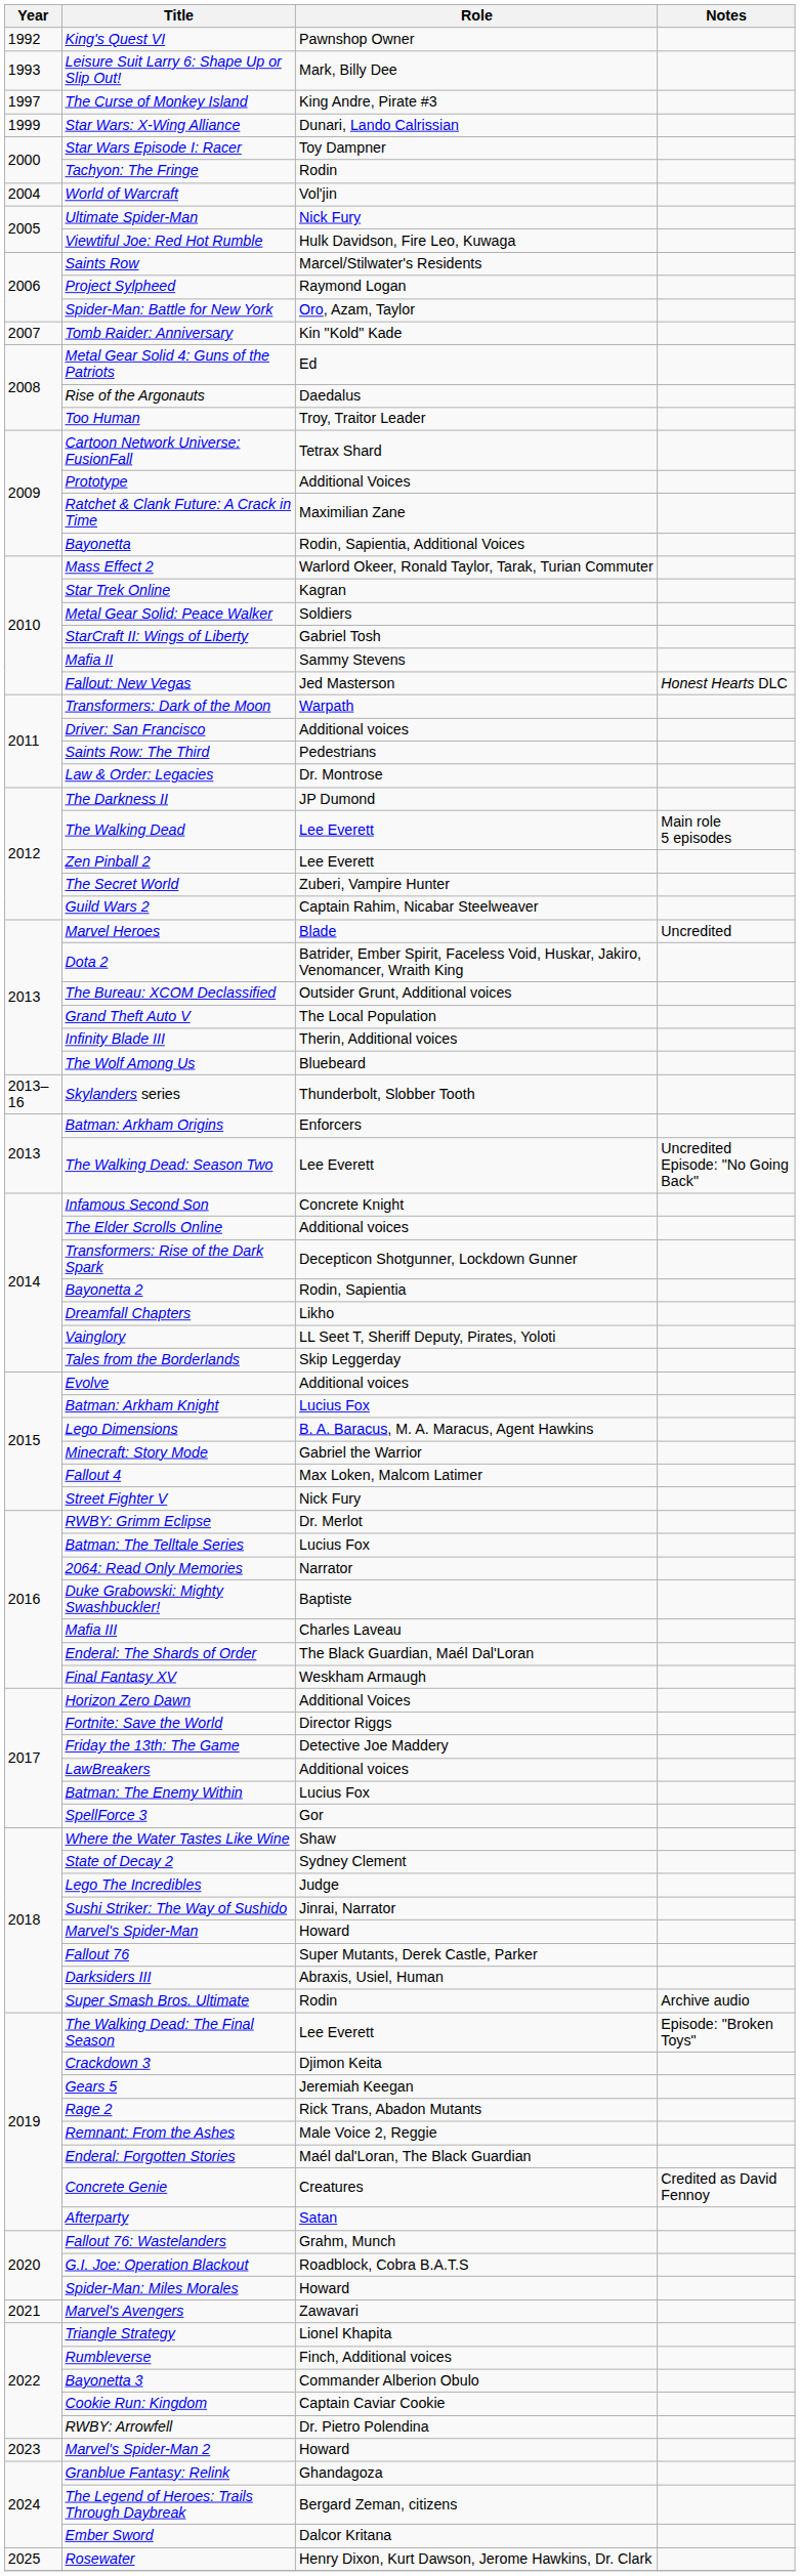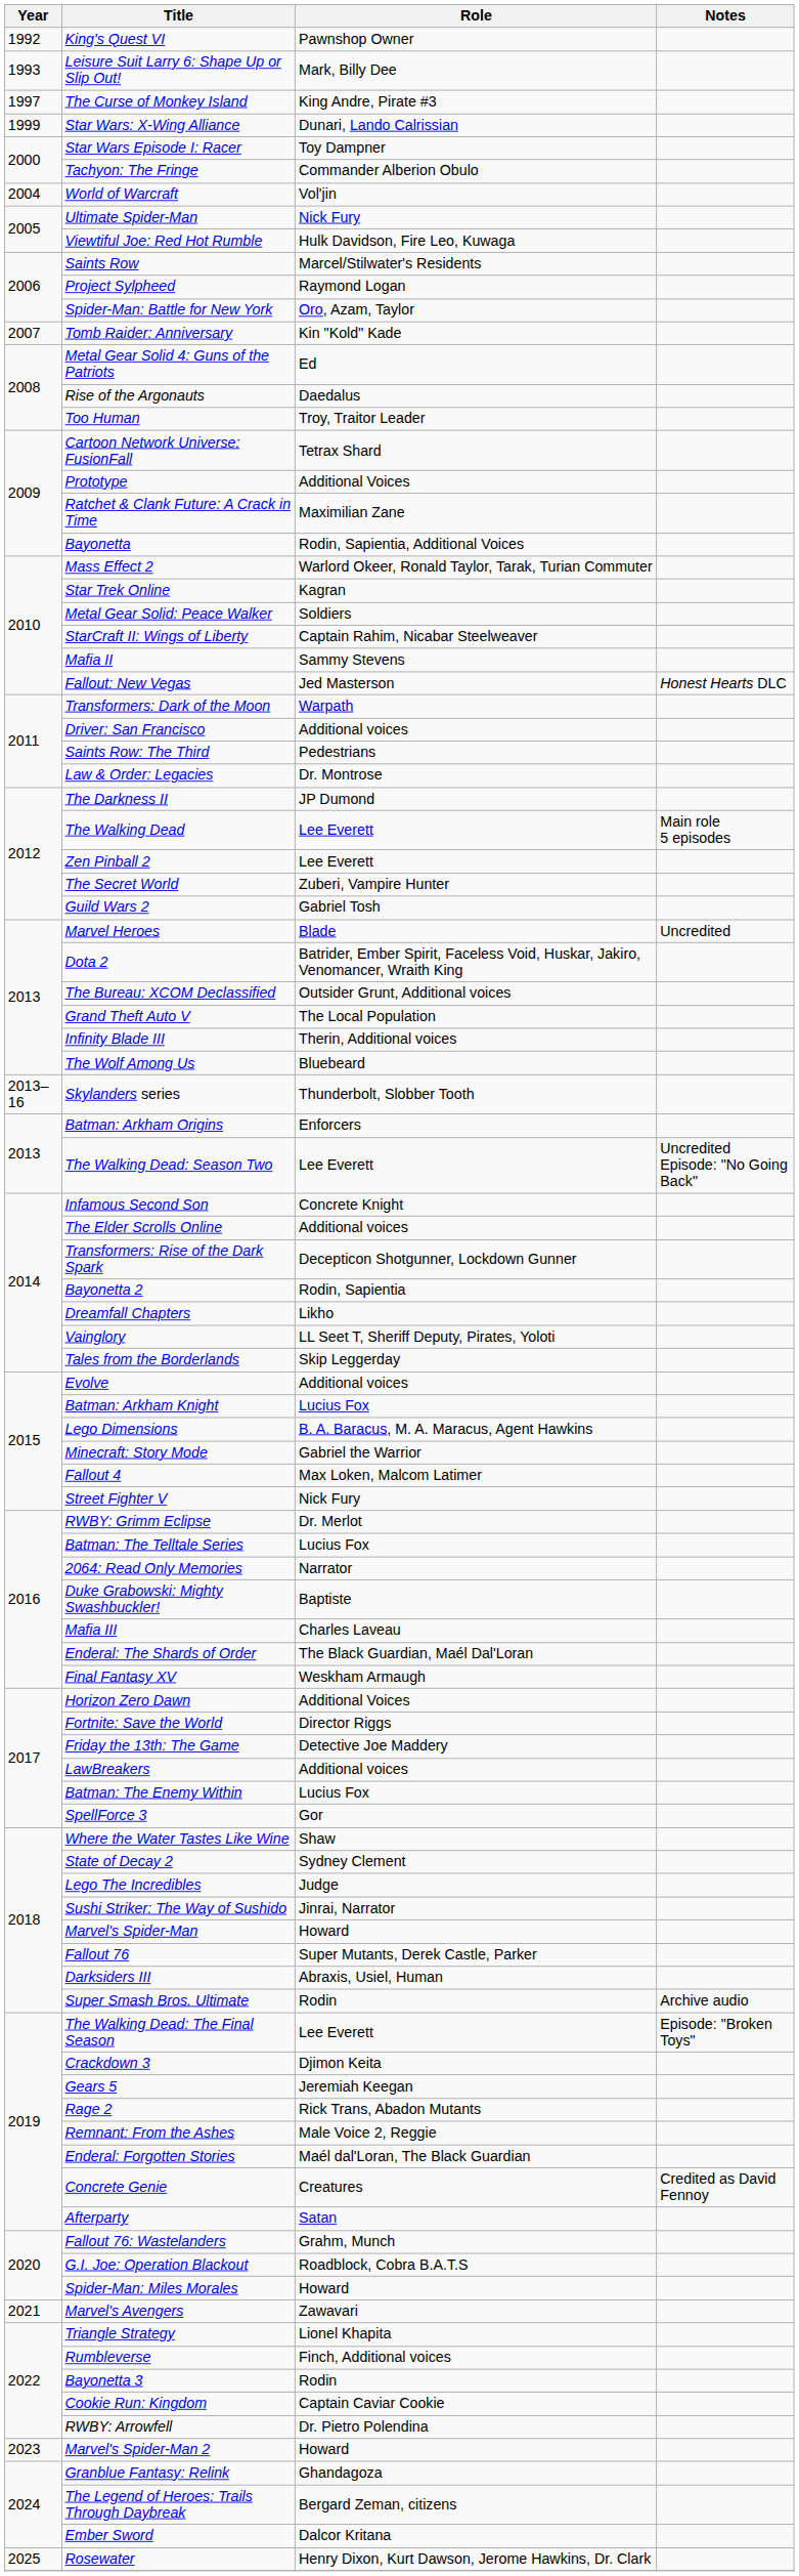Tachyon: The Fringe | Role: Rodin -> Commander Alberion Obulo
StarCraft II: Wings of Liberty | Role: Gabriel Tosh -> Captain Rahim, Nicabar Steelweaver
Guild Wars 2 | Role: Captain Rahim, Nicabar Steelweaver -> Gabriel Tosh
Bayonetta 3 | Role: Commander Alberion Obulo -> Rodin
